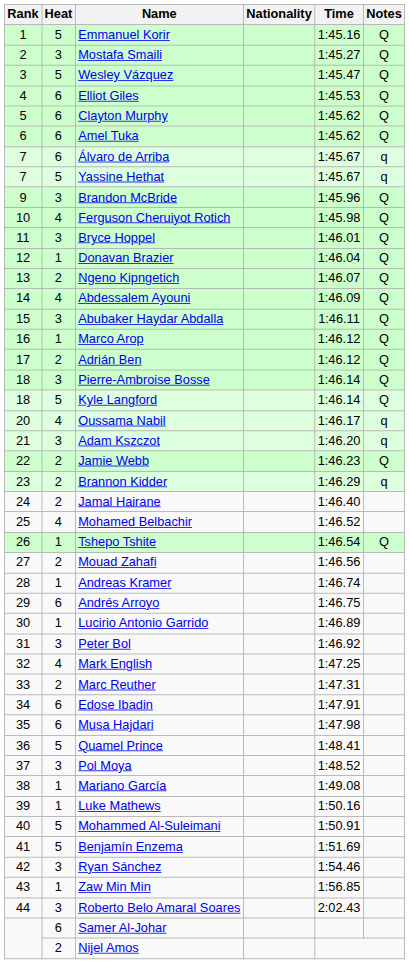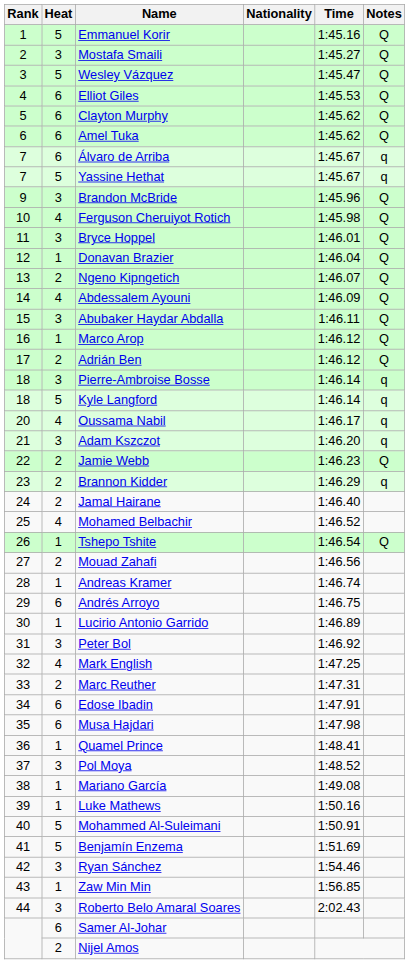Pierre-Ambroise Bosse | Notes: Q -> q
Kyle Langford | Notes: Q -> q
Quamel Prince | Heat: 5 -> 1
